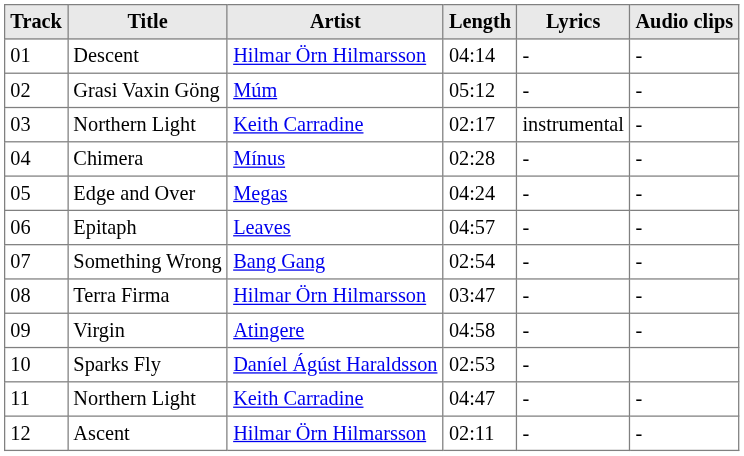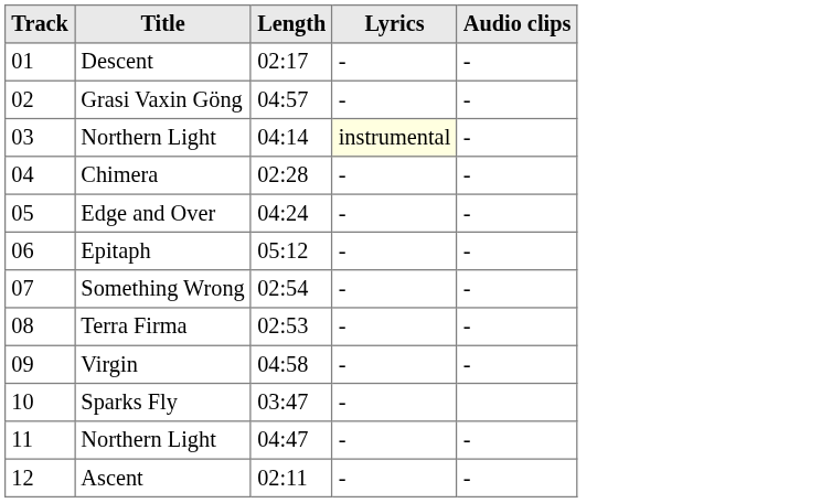- column: Artist | Hilmar Örn Hilmarsson | Múm | Keith Carradine | Mínus | Megas | Leaves | Bang Gang | Hilmar Örn Hilmarsson | Atingere | Daníel Ágúst Haraldsson | Keith Carradine | Hilmar Örn Hilmarsson
Descent | Length: 04:14 -> 02:17
Grasi Vaxin Göng | Length: 05:12 -> 04:57
03 / Northern Light | Length: 02:17 -> 04:14
03 / Northern Light | Lyrics: no background -> lightyellow background
Epitaph | Length: 04:57 -> 05:12
Terra Firma | Length: 03:47 -> 02:53
Sparks Fly | Length: 02:53 -> 03:47
